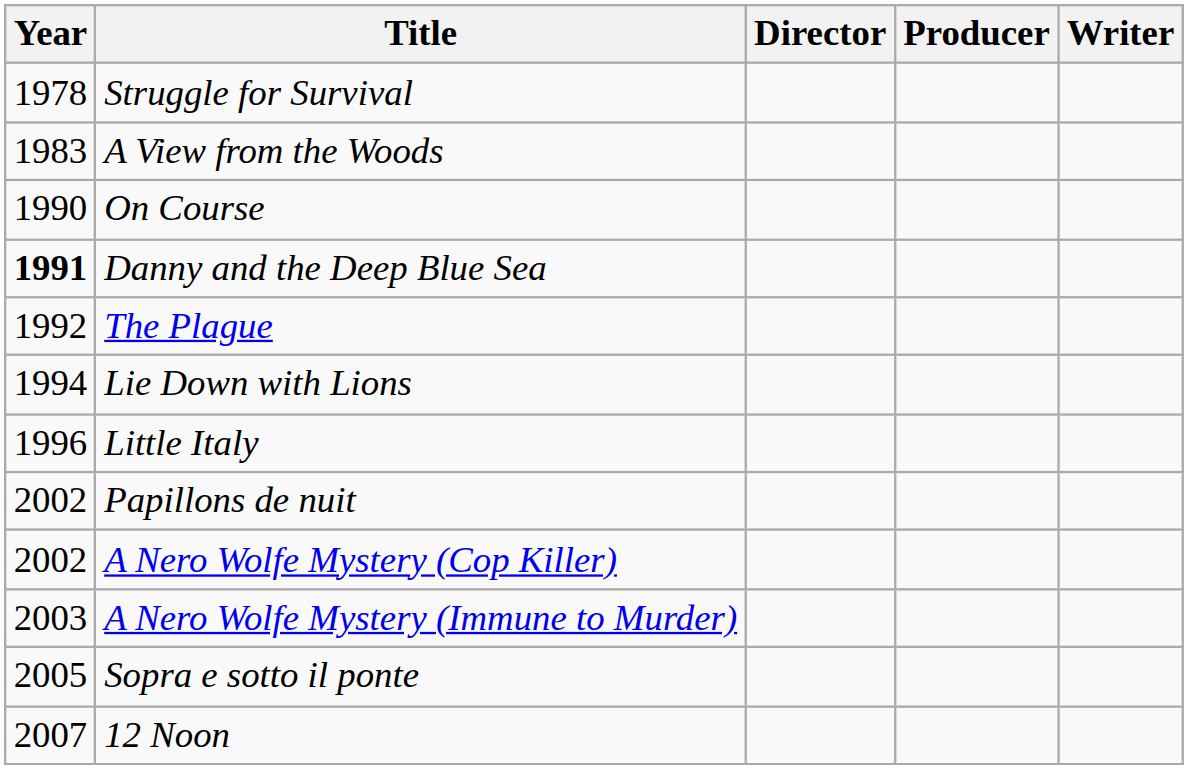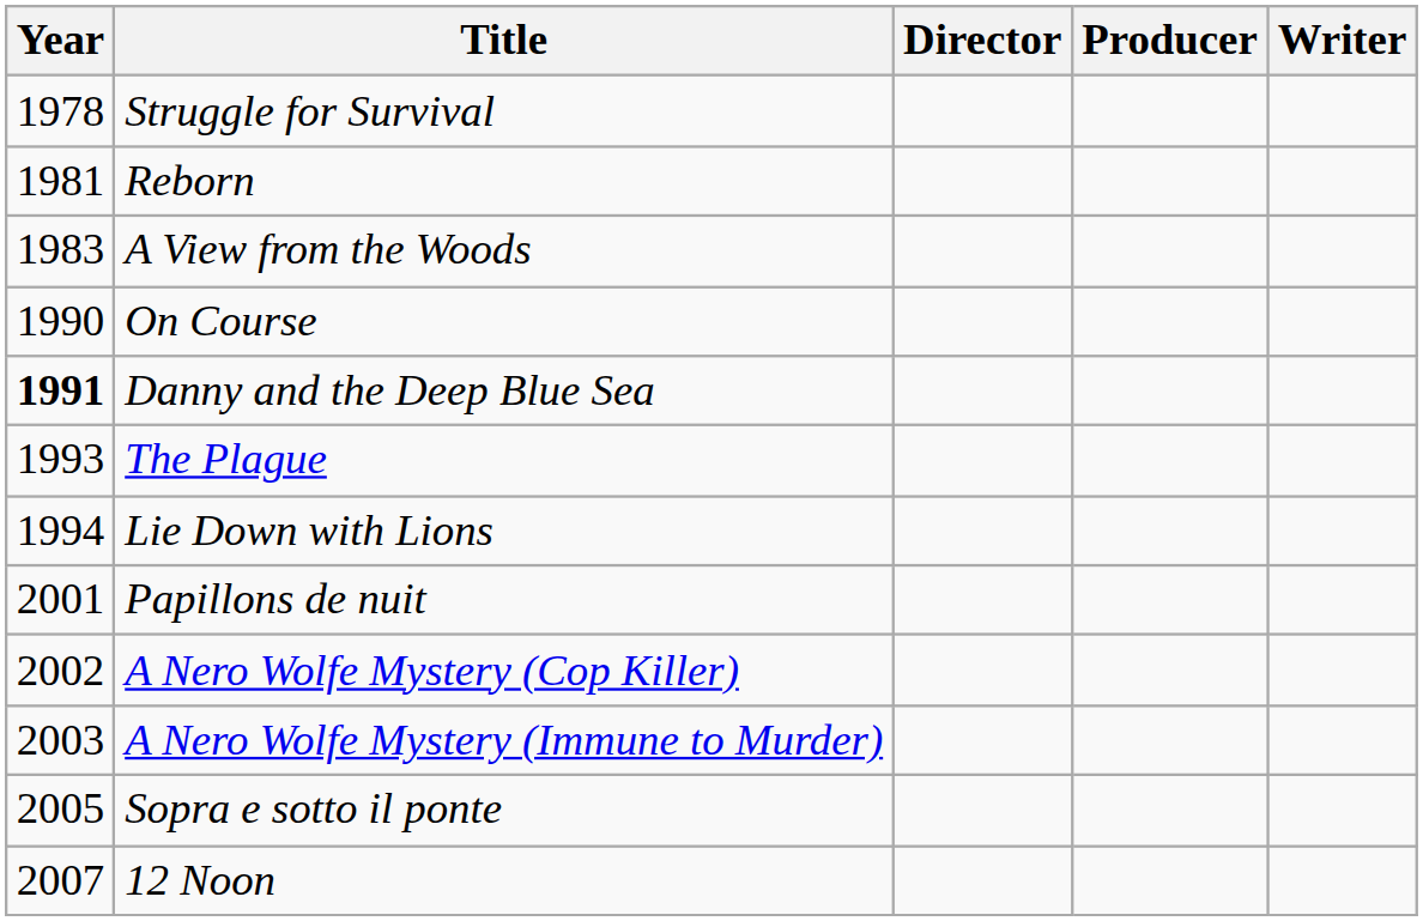+ row: 1981 | Reborn
The Plague | Year: 1992 -> 1993
- row: 1996 | Little Italy
Papillons de nuit | Year: 2002 -> 2001
